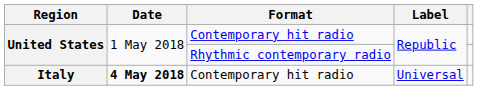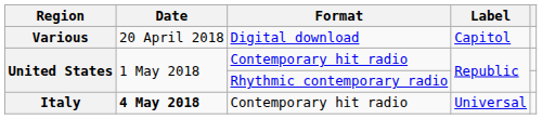+ row: Various | 20 April 2018 | Digital download | Capitol
